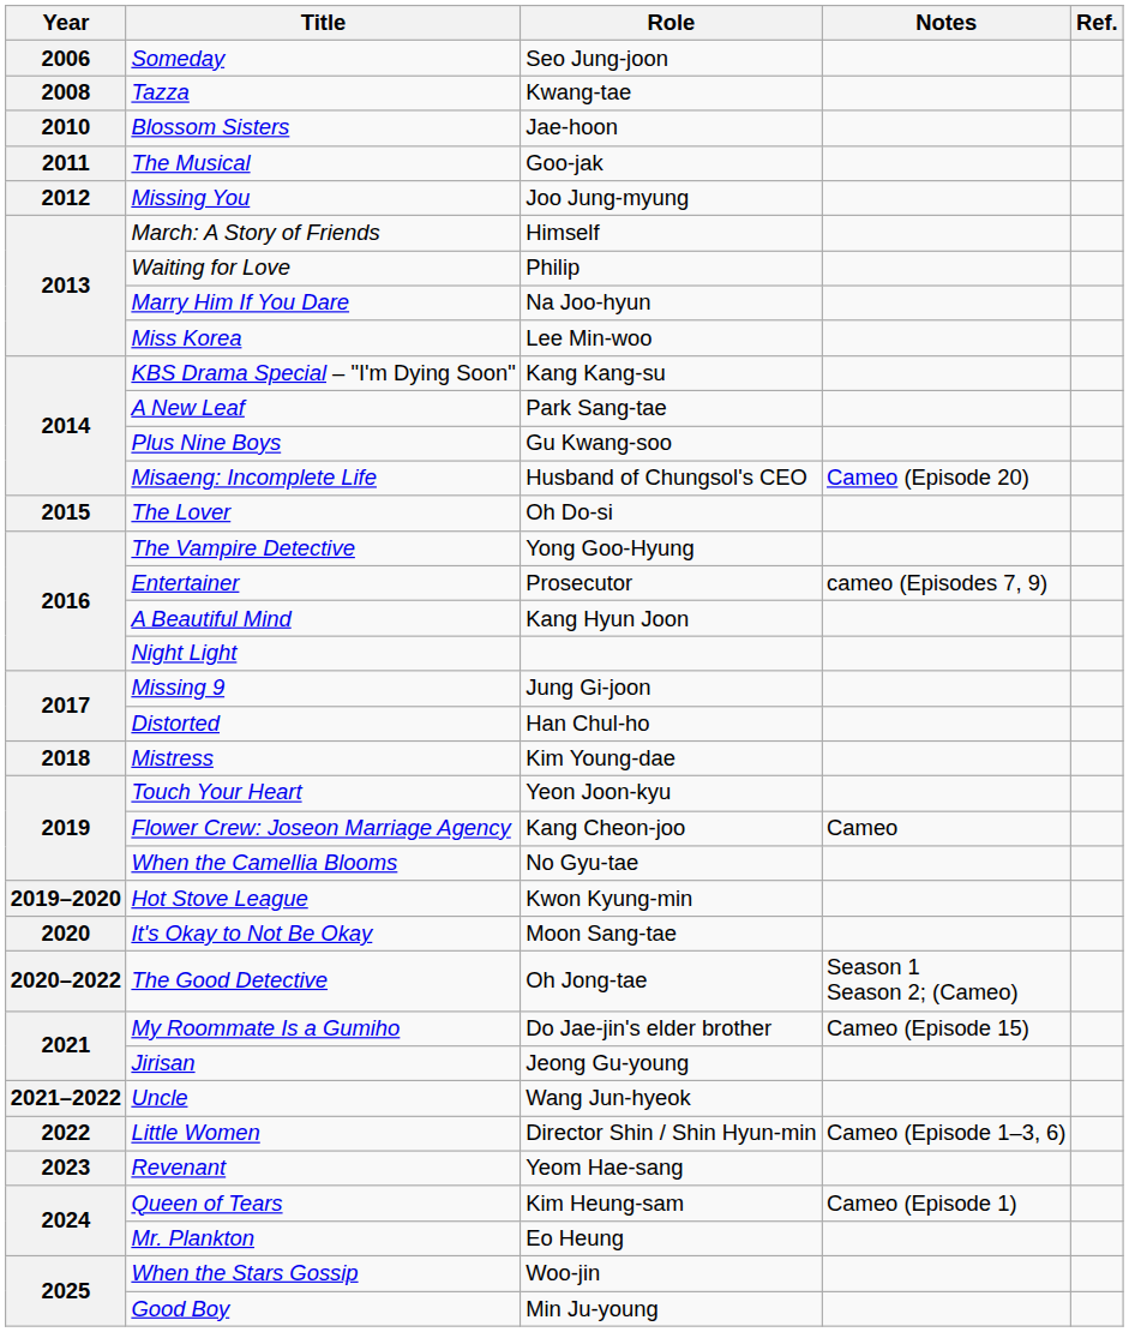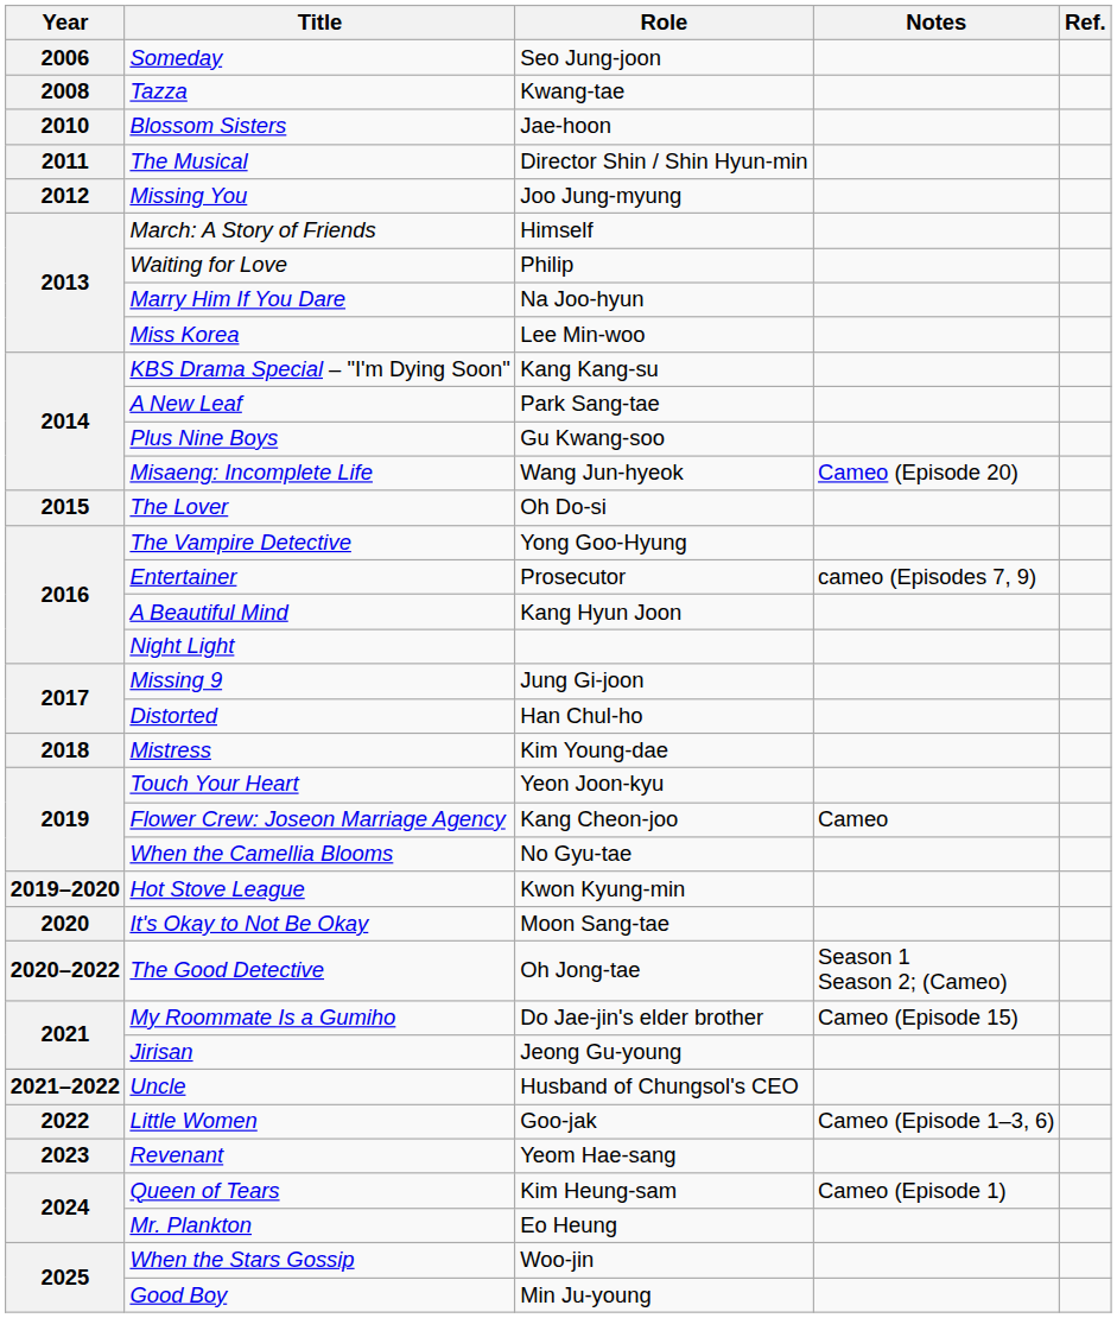The Musical | Role: Goo-jak -> Director Shin / Shin Hyun-min
Misaeng: Incomplete Life | Role: Husband of Chungsol's CEO -> Wang Jun-hyeok
Uncle | Role: Wang Jun-hyeok -> Husband of Chungsol's CEO
Little Women | Role: Director Shin / Shin Hyun-min -> Goo-jak
